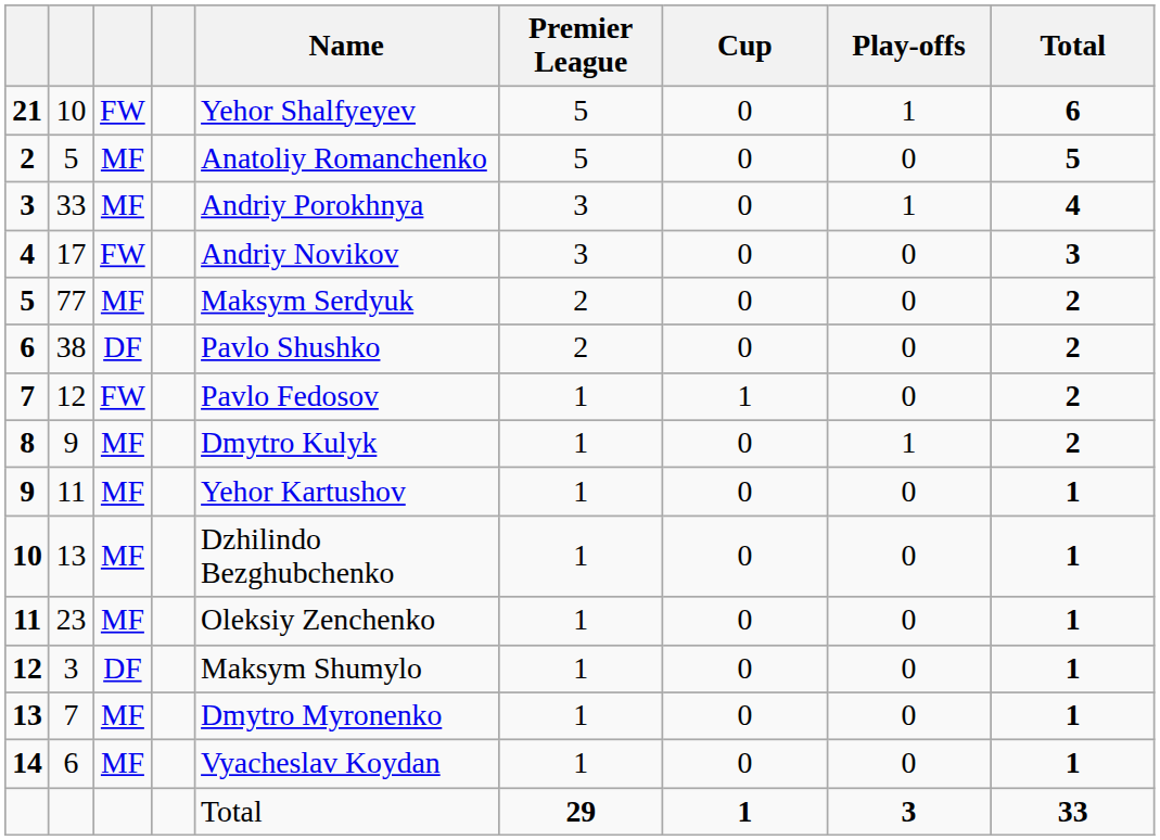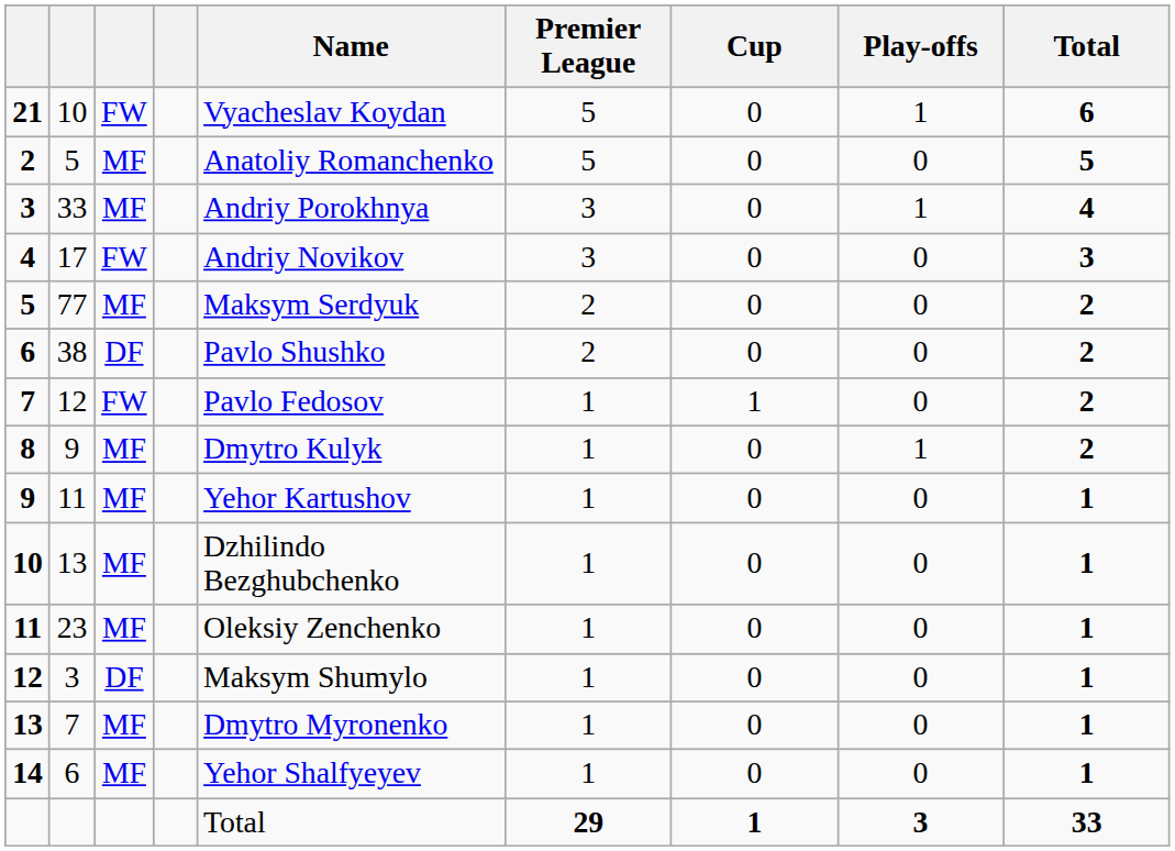21 | Name: Yehor Shalfyeyev -> Vyacheslav Koydan
14 | Name: Vyacheslav Koydan -> Yehor Shalfyeyev
